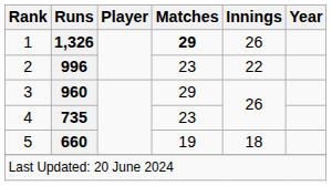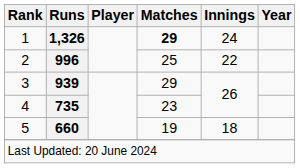1 | Innings: 26 -> 24
2 | Matches: 23 -> 25
3 | Runs: 960 -> 939
